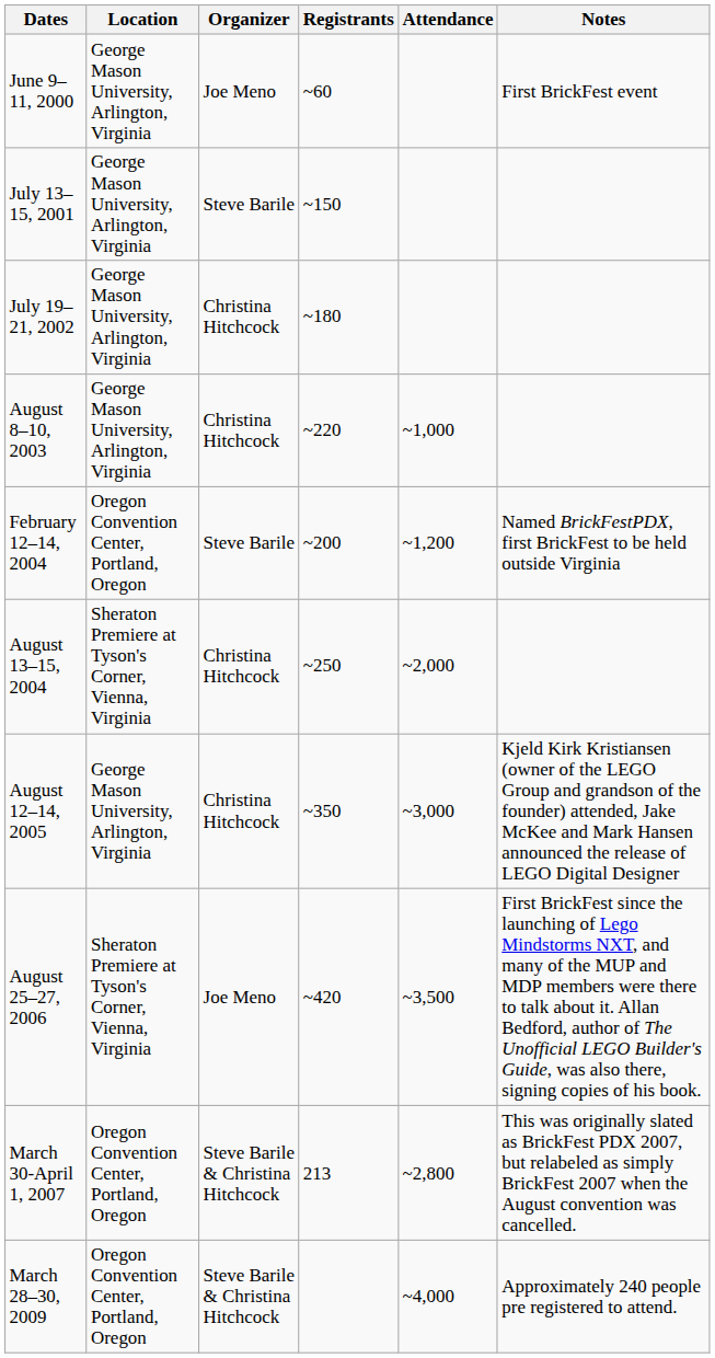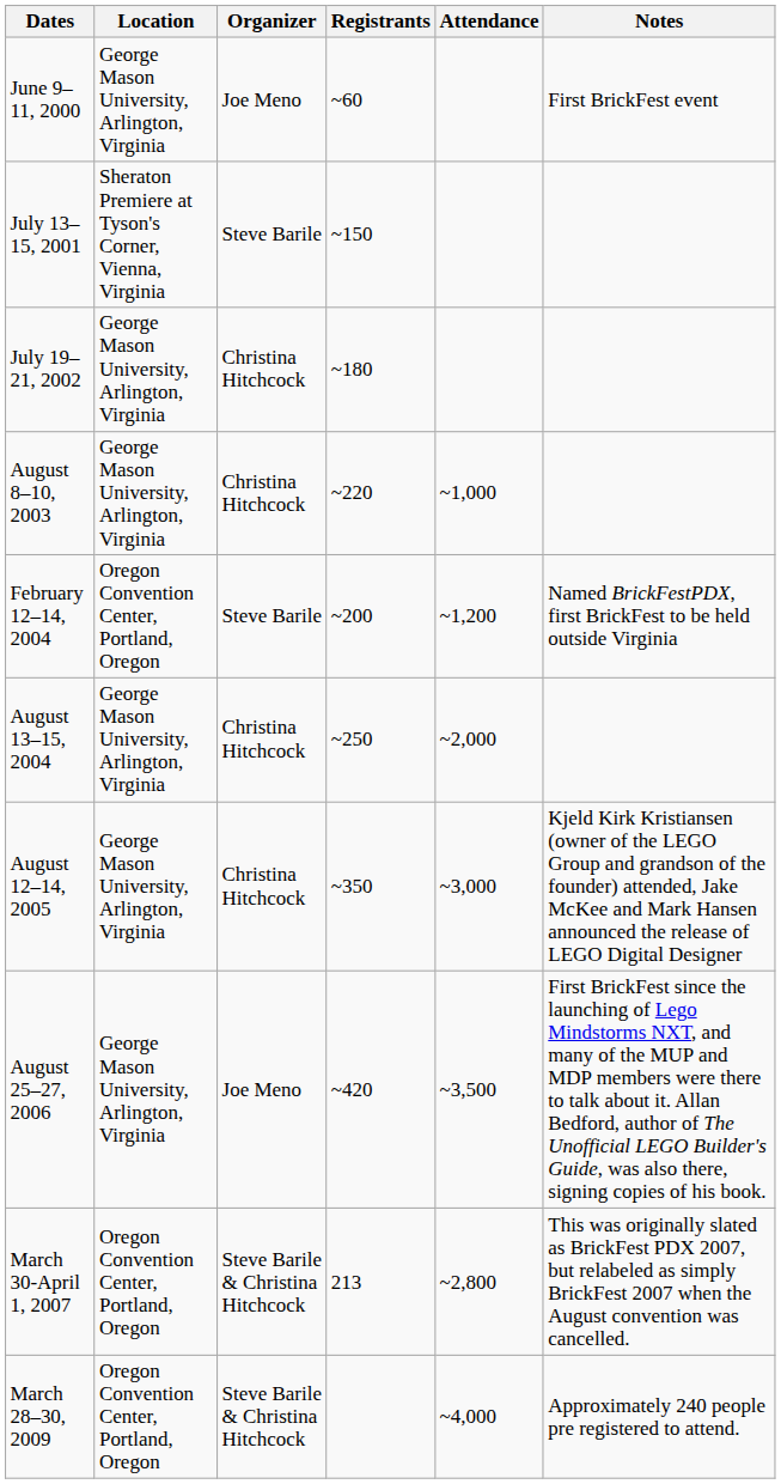July 13–15, 2001 | Location: George Mason University, Arlington, Virginia -> Sheraton Premiere at Tyson's Corner, Vienna, Virginia
August 13–15, 2004 | Location: Sheraton Premiere at Tyson's Corner, Vienna, Virginia -> George Mason University, Arlington, Virginia
August 25–27, 2006 | Location: Sheraton Premiere at Tyson's Corner, Vienna, Virginia -> George Mason University, Arlington, Virginia
